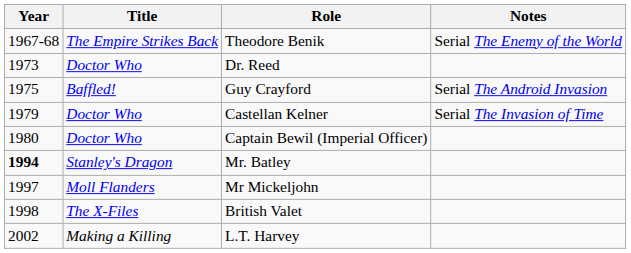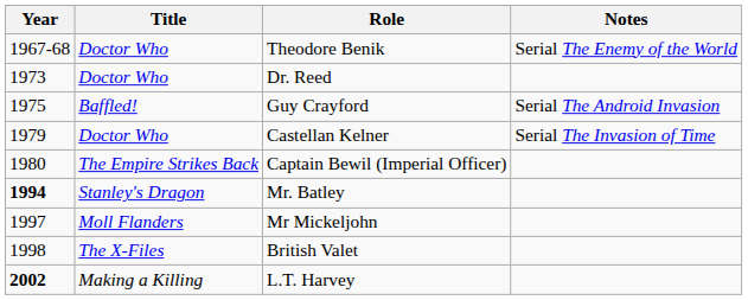Theodore Benik | Title: The Empire Strikes Back -> Doctor Who
Captain Bewil (Imperial Officer) | Title: Doctor Who -> The Empire Strikes Back
L.T. Harvey | Year: normal -> bold
